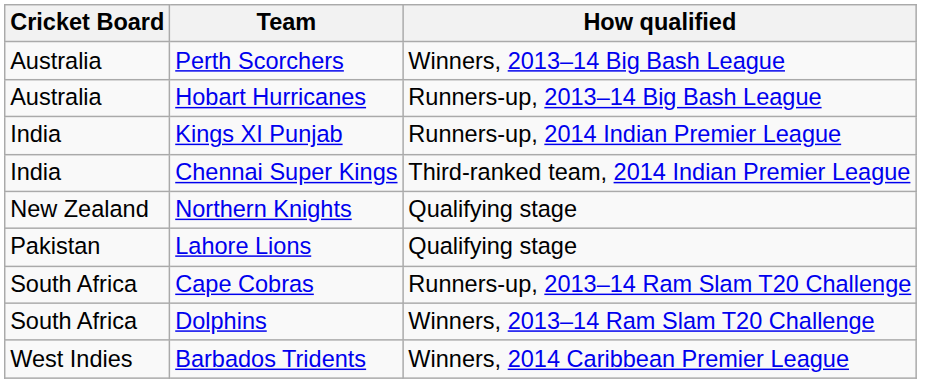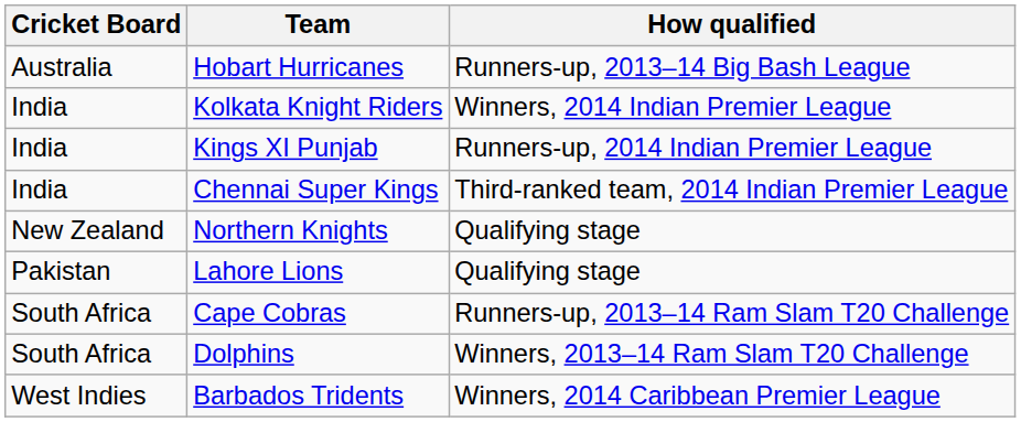- row: Australia | Perth Scorchers | Winners, 2013–14 Big Bash League
+ row: India | Kolkata Knight Riders | Winners, 2014 Indian Premier League
